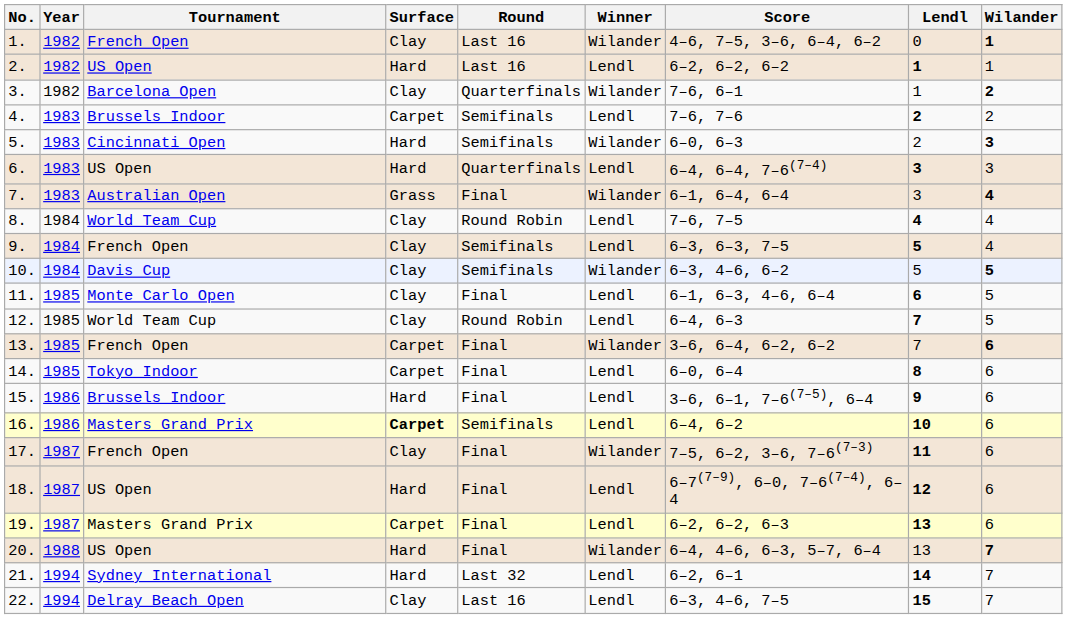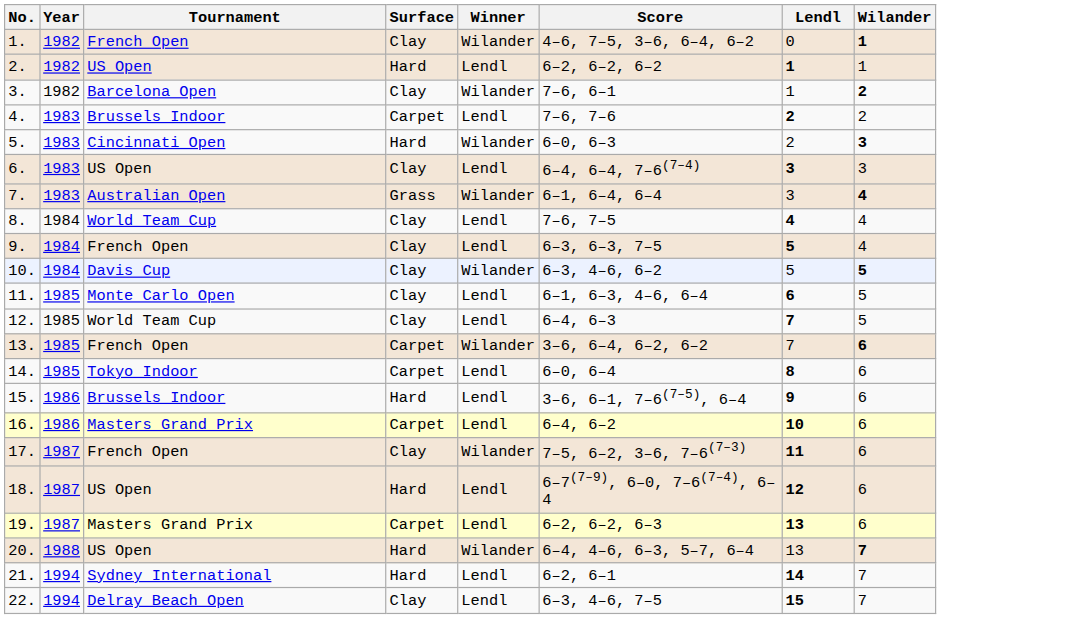- column: Round | Last 16 | Last 16 | Quarterfinals | Semifinals | Semifinals | Quarterfinals | Final | Round Robin | Semifinals | Semifinals | Final | Round Robin | Final | Final | Final | Semifinals | Final | Final | Final | Final | Last 32 | Last 16
6. | Surface: Hard -> Clay
16. | Surface: bold -> normal
